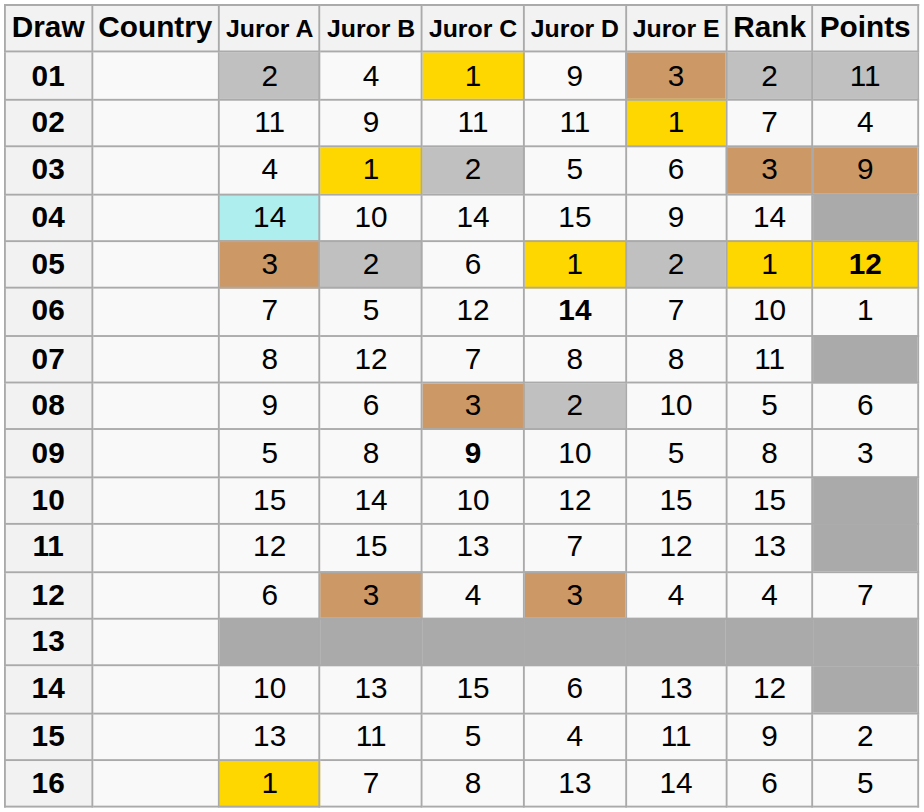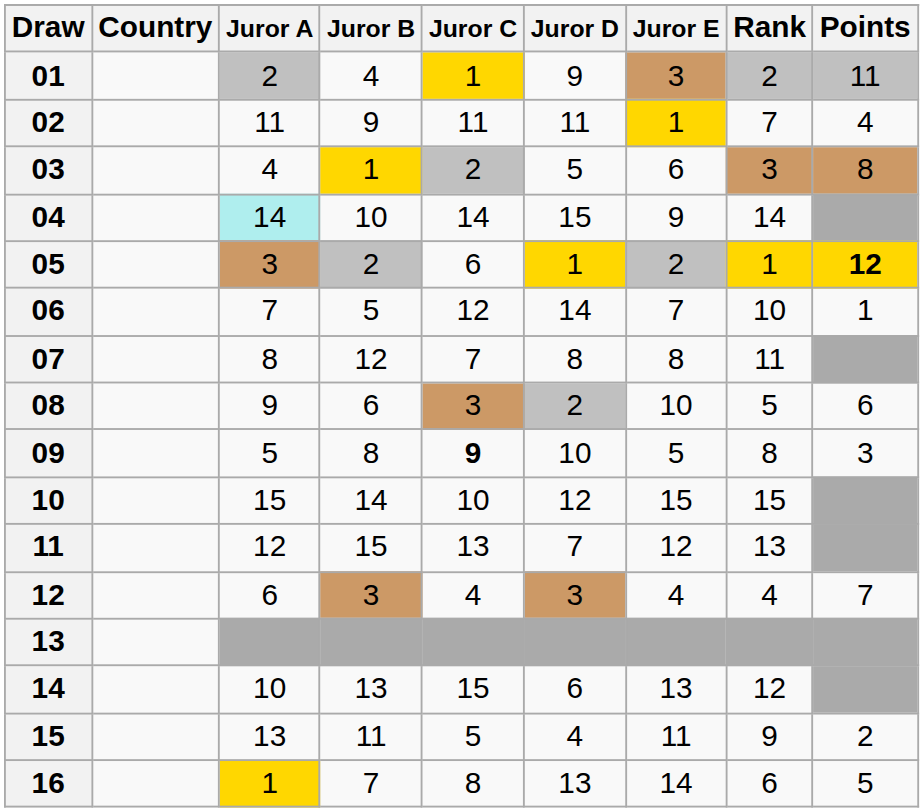03 | Points: 9 -> 8
06 | Juror D: bold -> normal
